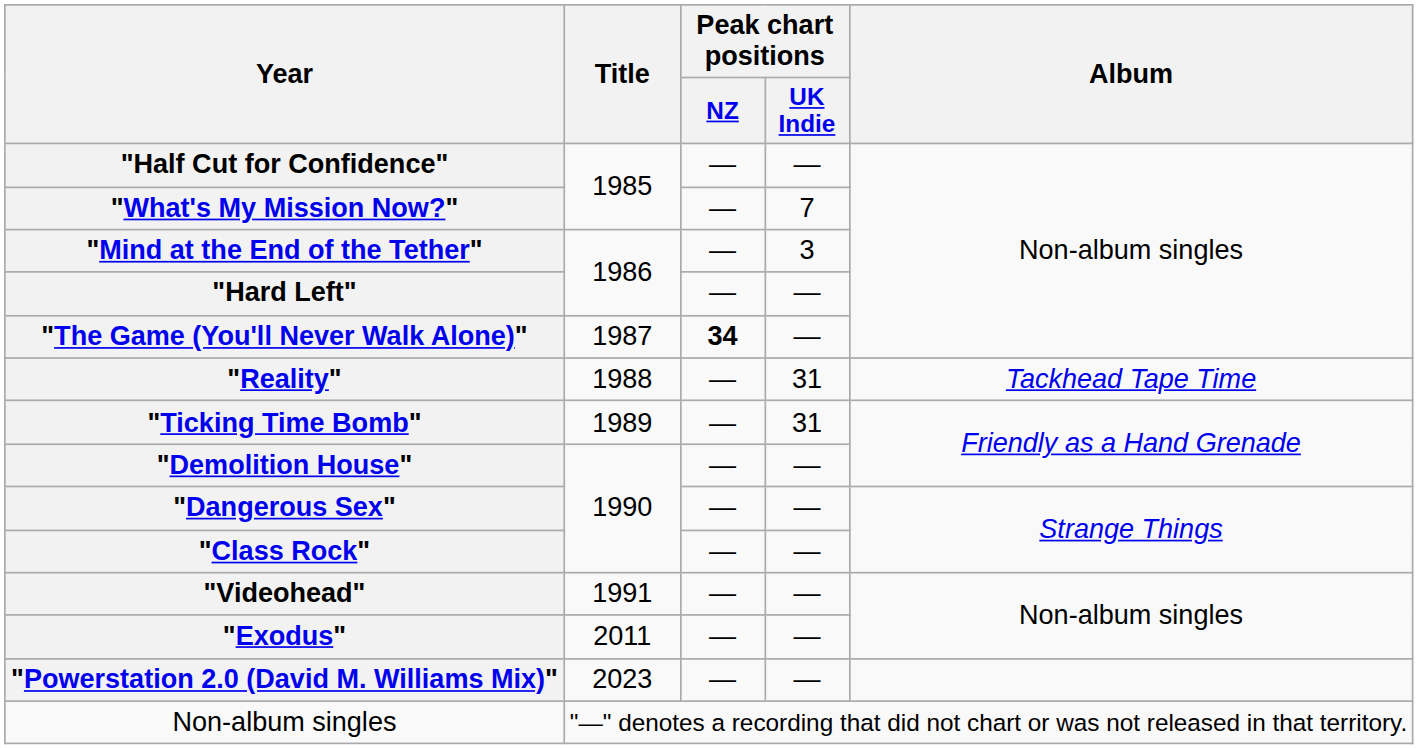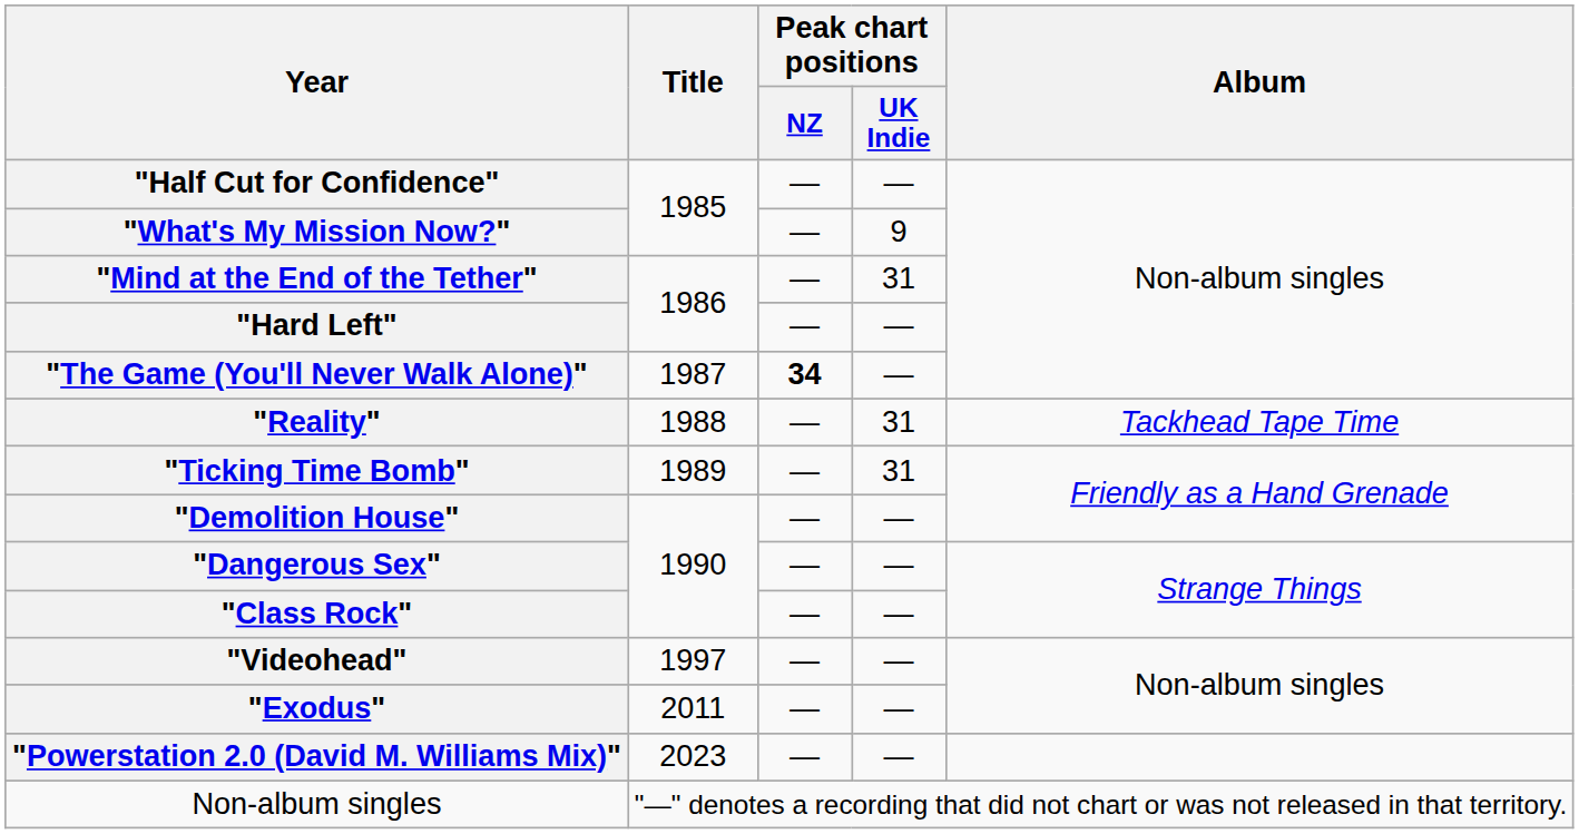"What's My Mission Now?" | Peak chart positions / UK Indie: 7 -> 9
"Mind at the End of the Tether" | Peak chart positions / UK Indie: 3 -> 31
"Videohead" | Title: 1991 -> 1997
